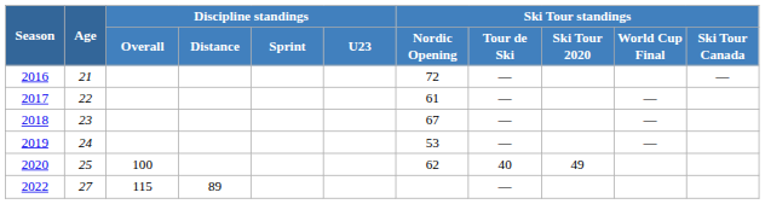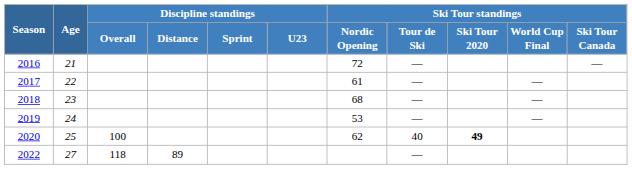2018 | Ski Tour standings / Nordic Opening: 67 -> 68
2020 | Ski Tour standings / Ski Tour 2020: normal -> bold
2022 | Discipline standings / Overall: 115 -> 118
